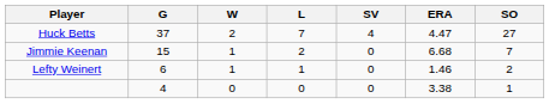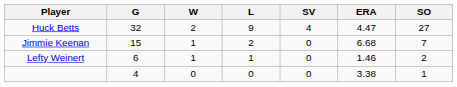Huck Betts | G: 37 -> 32
Huck Betts | L: 7 -> 9
